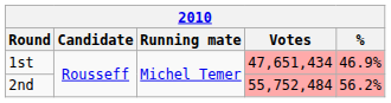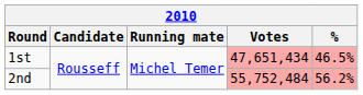1st | %: 46.9% -> 46.5%
